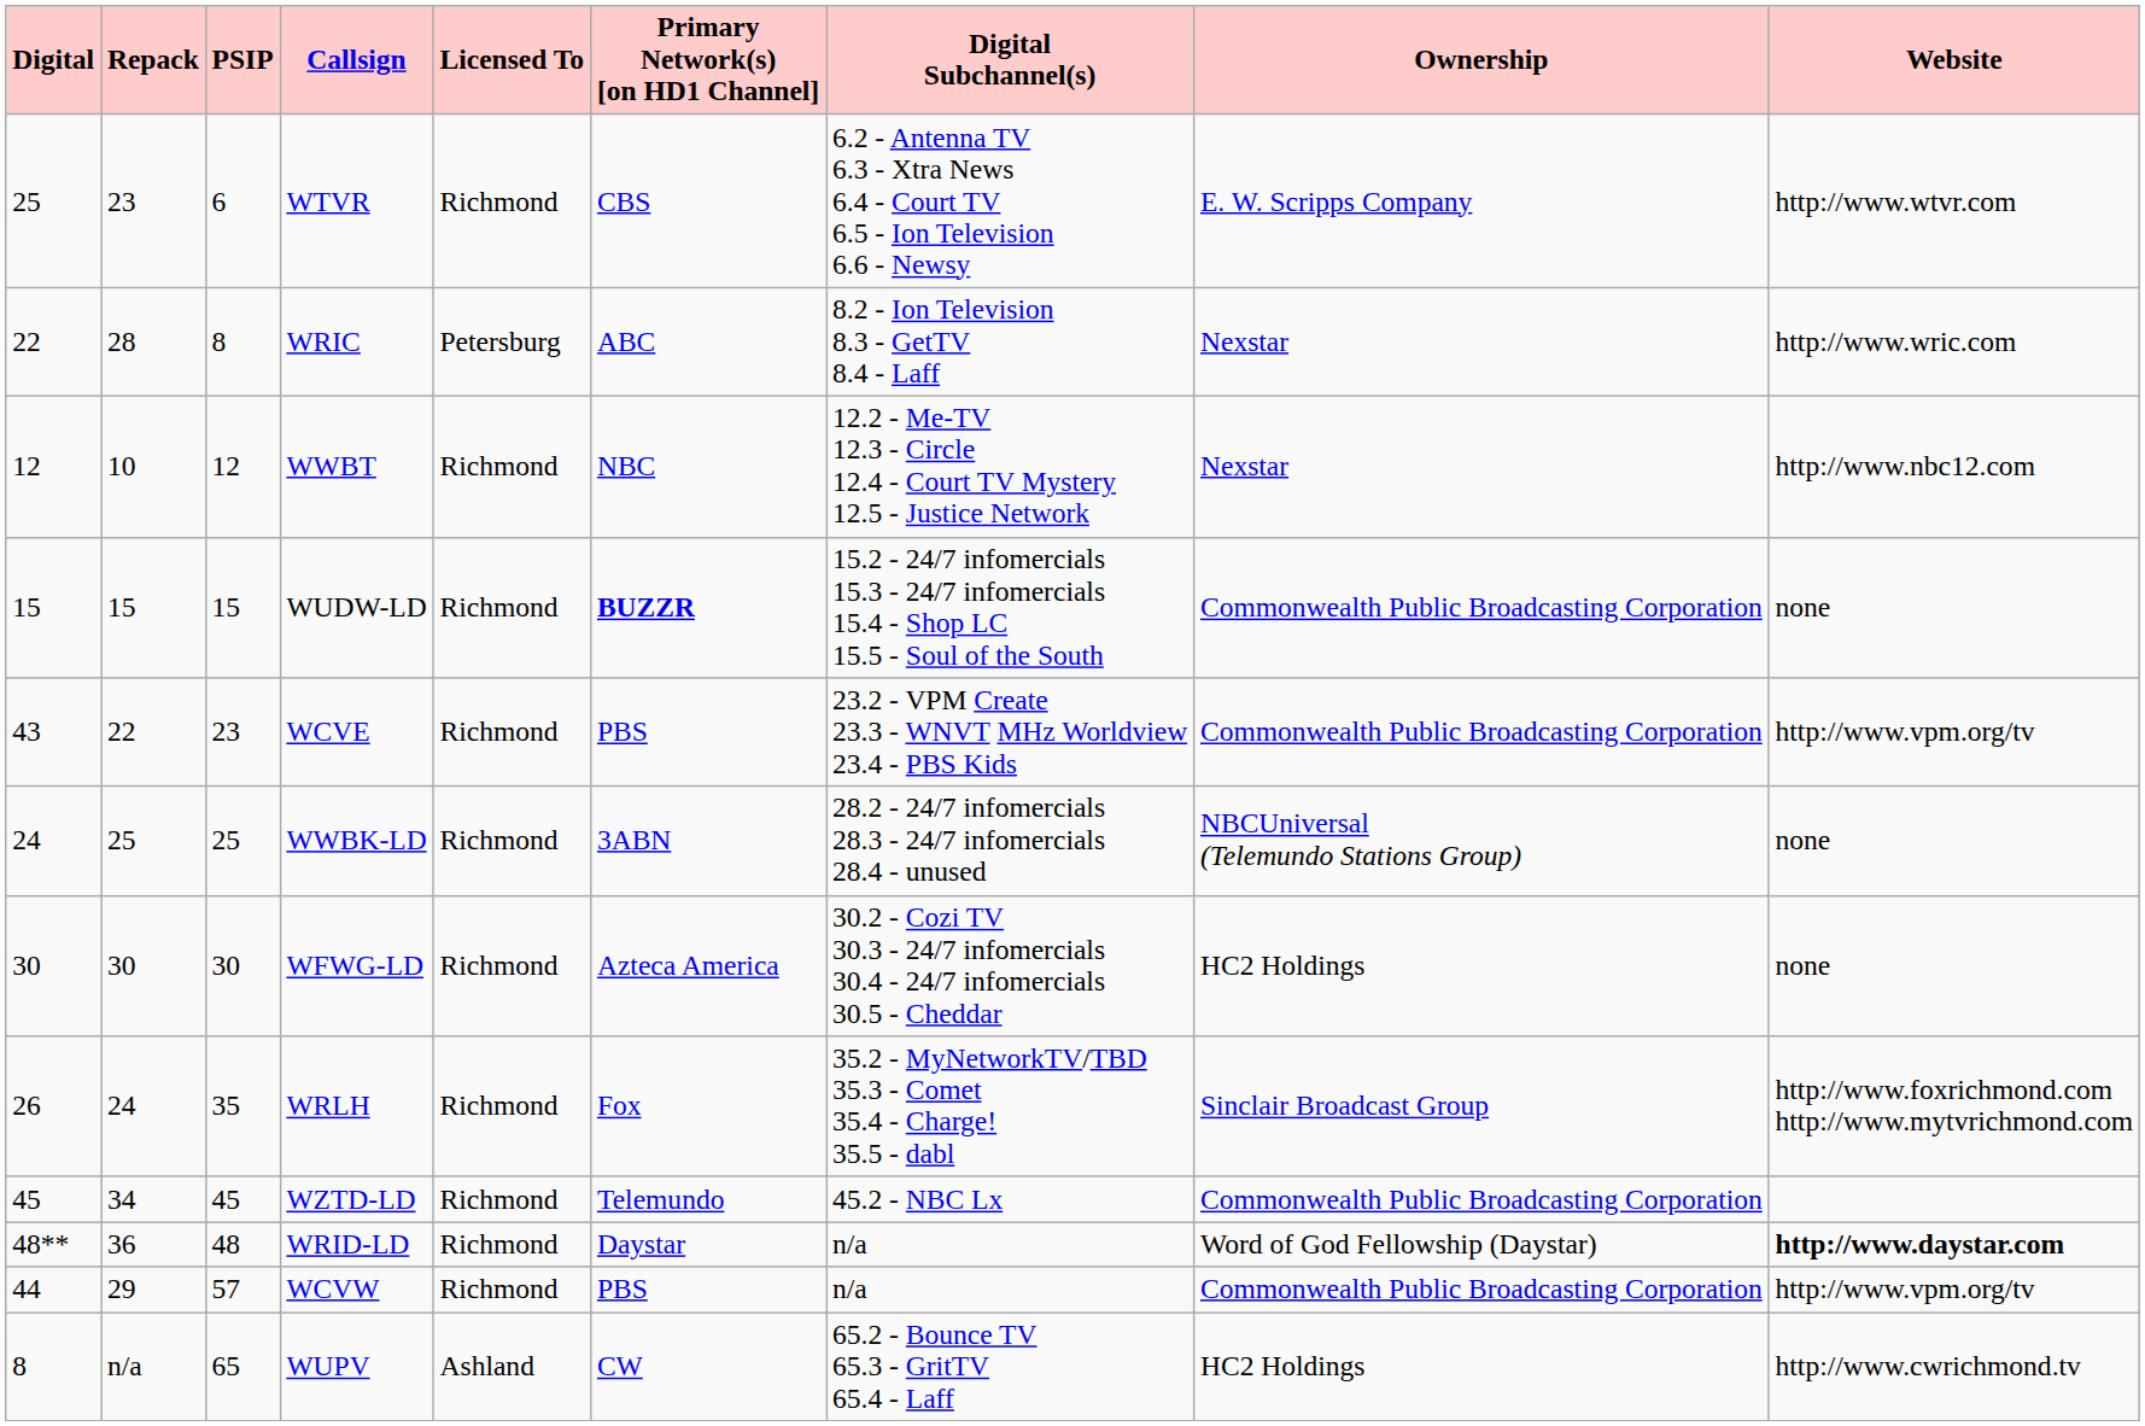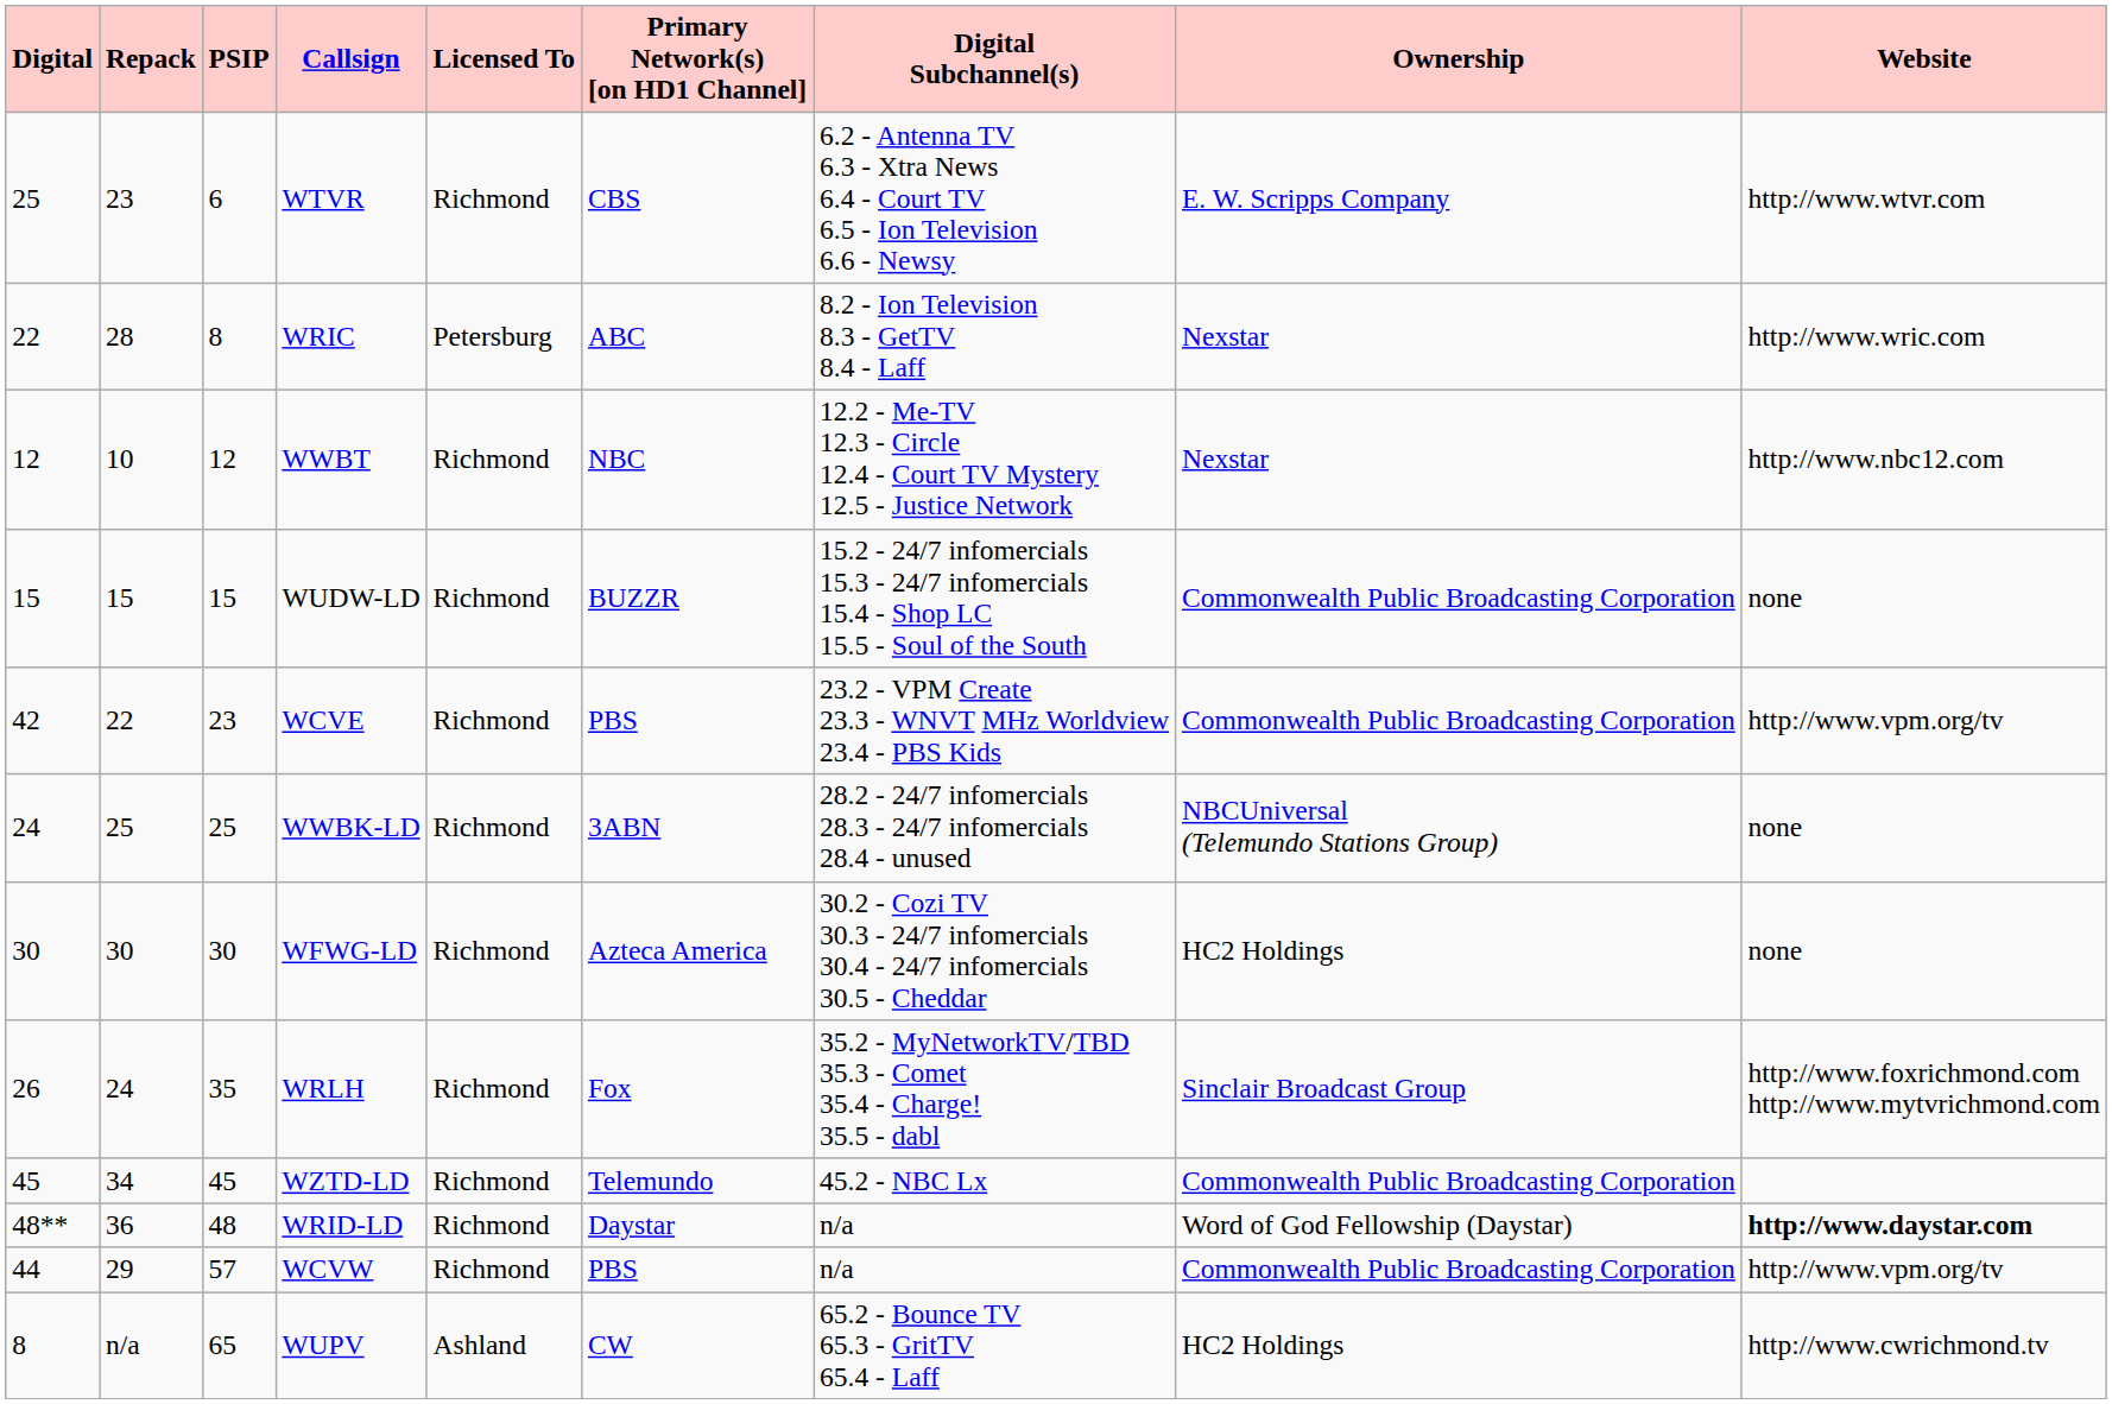WUDW-LD | Primary Network(s) [on HD1 Channel]: bold -> normal
WCVE | Digital: 43 -> 42
